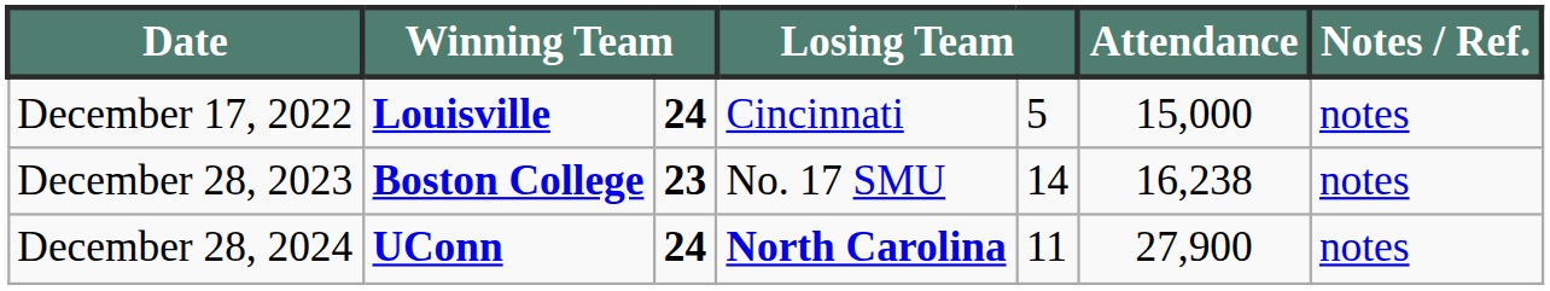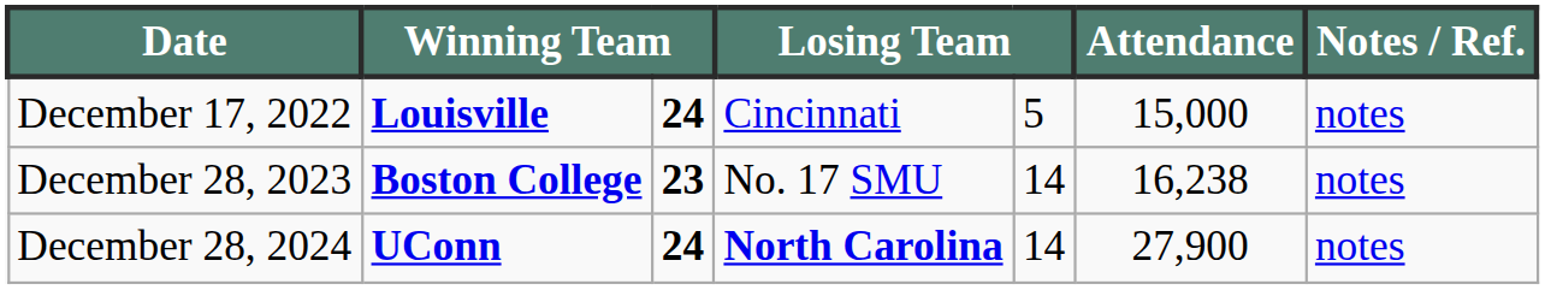December 28, 2024 | column 5: 11 -> 14
